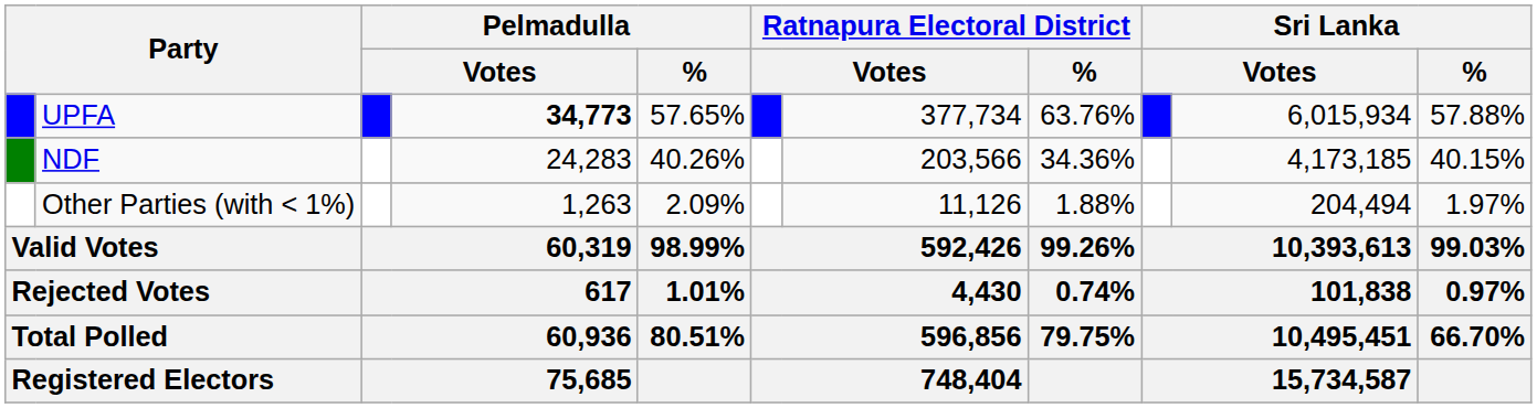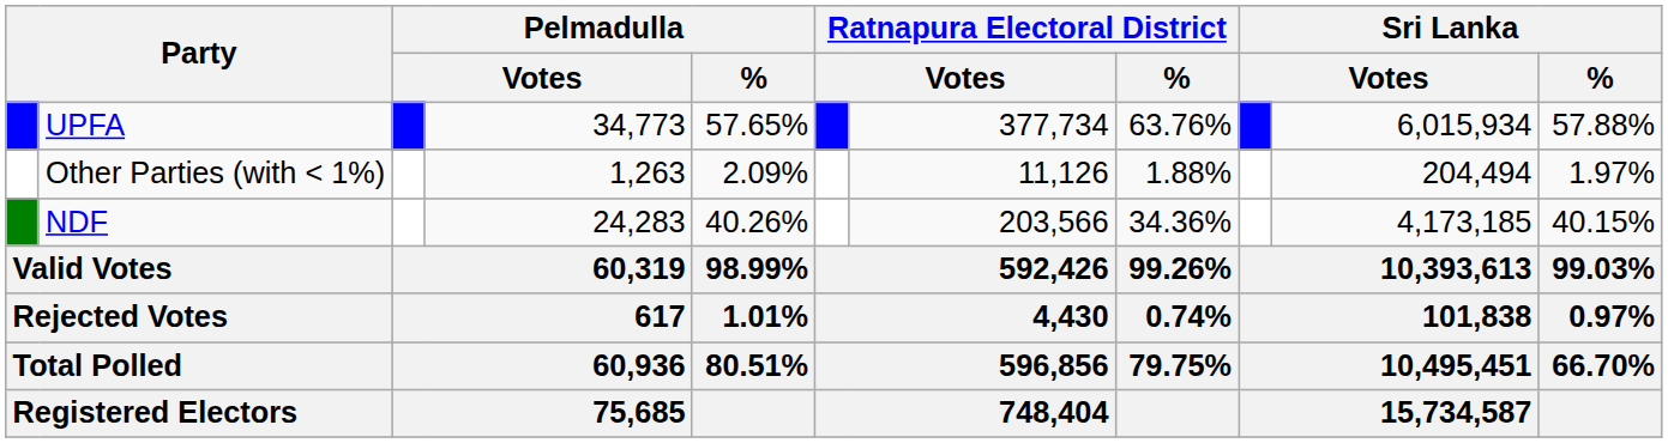UPFA | column 4: bold -> normal
rows swapped: NDF <-> Other Parties (with < 1%)
